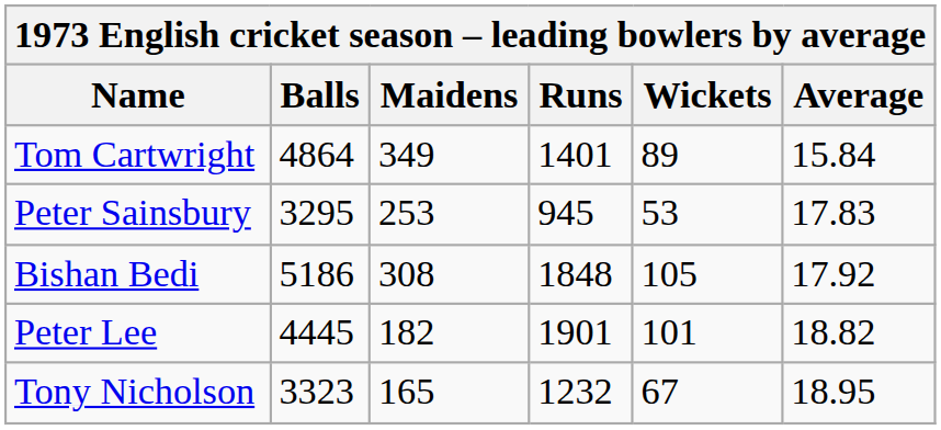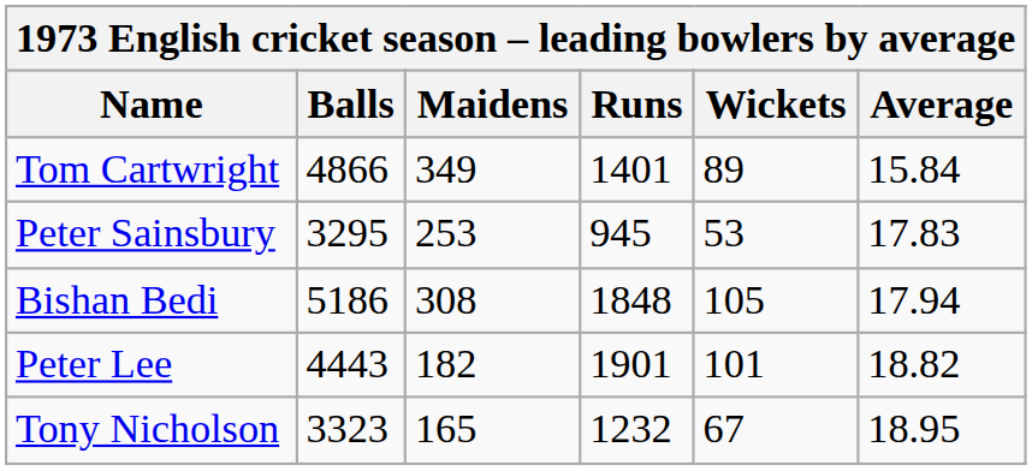Tom Cartwright | Balls: 4864 -> 4866
Bishan Bedi | Average: 17.92 -> 17.94
Peter Lee | Balls: 4445 -> 4443
